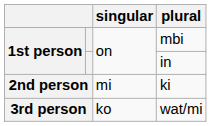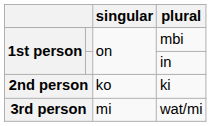ki | singular: mi -> ko
wat/mi | singular: ko -> mi
